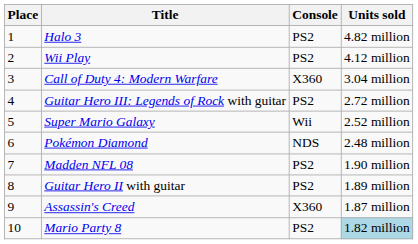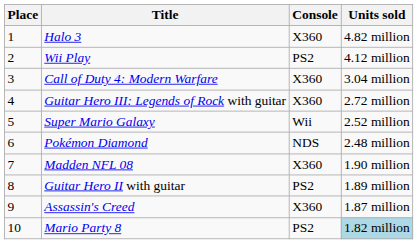Halo 3 | Console: PS2 -> X360
Guitar Hero III: Legends of Rock with guitar | Console: PS2 -> X360
Madden NFL 08 | Console: PS2 -> X360
